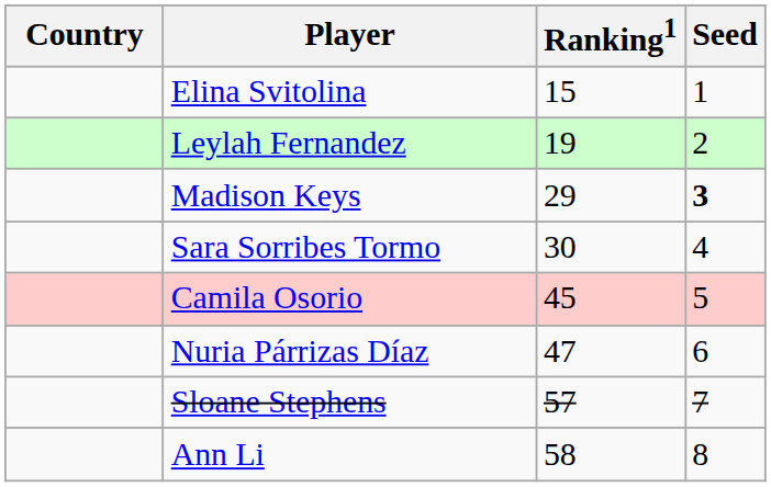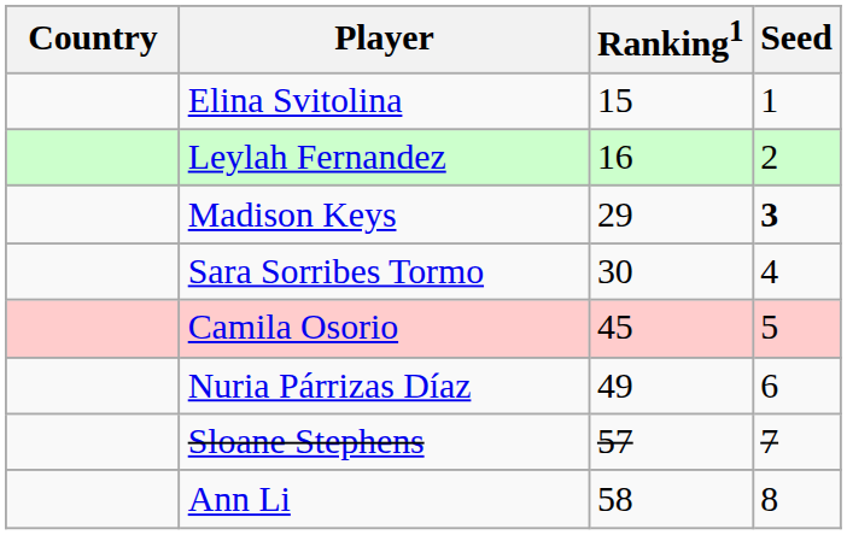Leylah Fernandez | Ranking1: 19 -> 16
Nuria Párrizas Díaz | Ranking1: 47 -> 49
